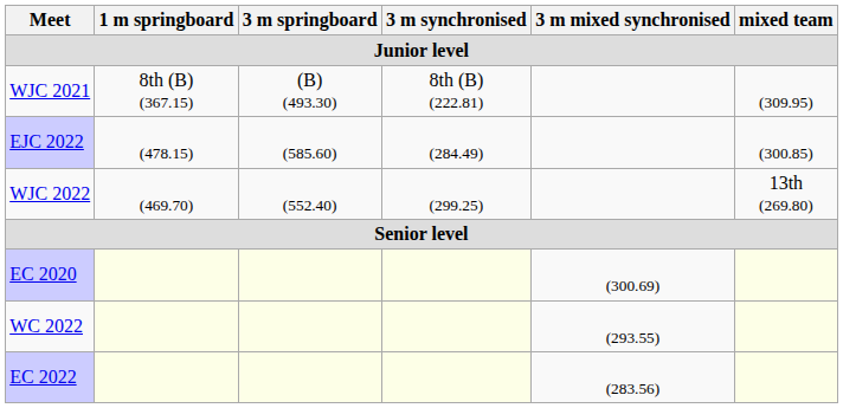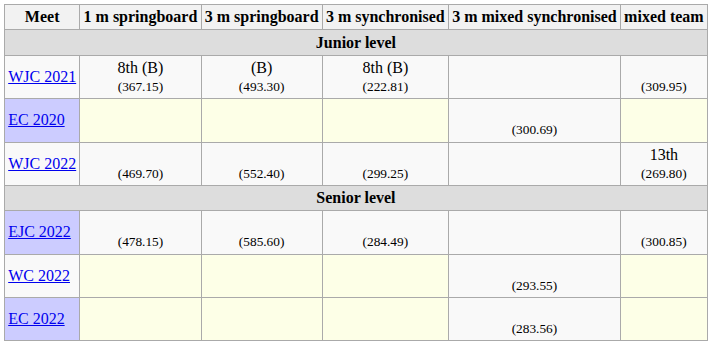rows swapped: EJC 2022 <-> EC 2020
